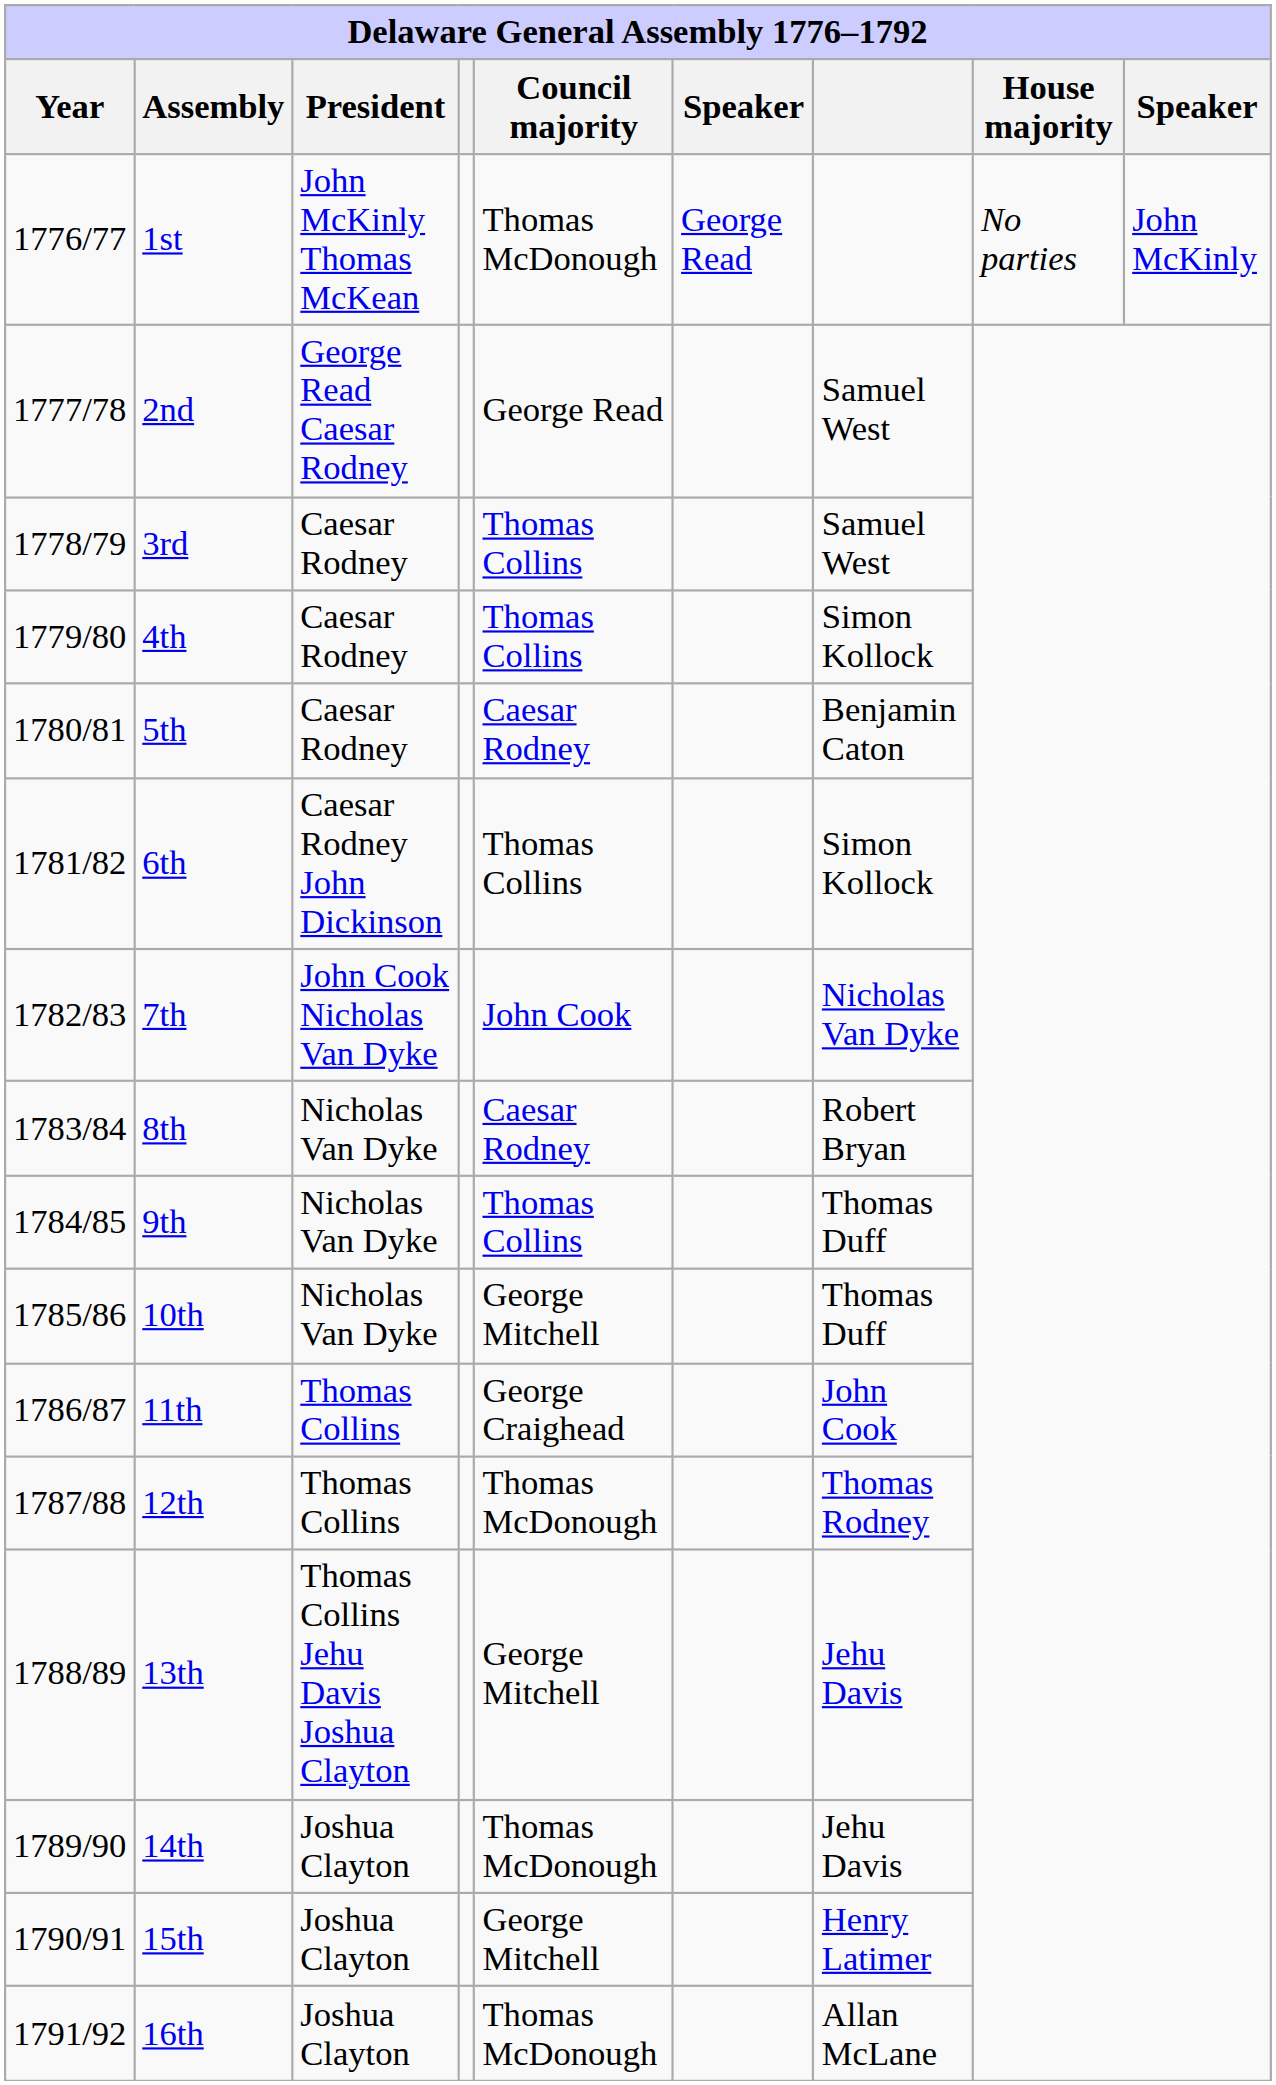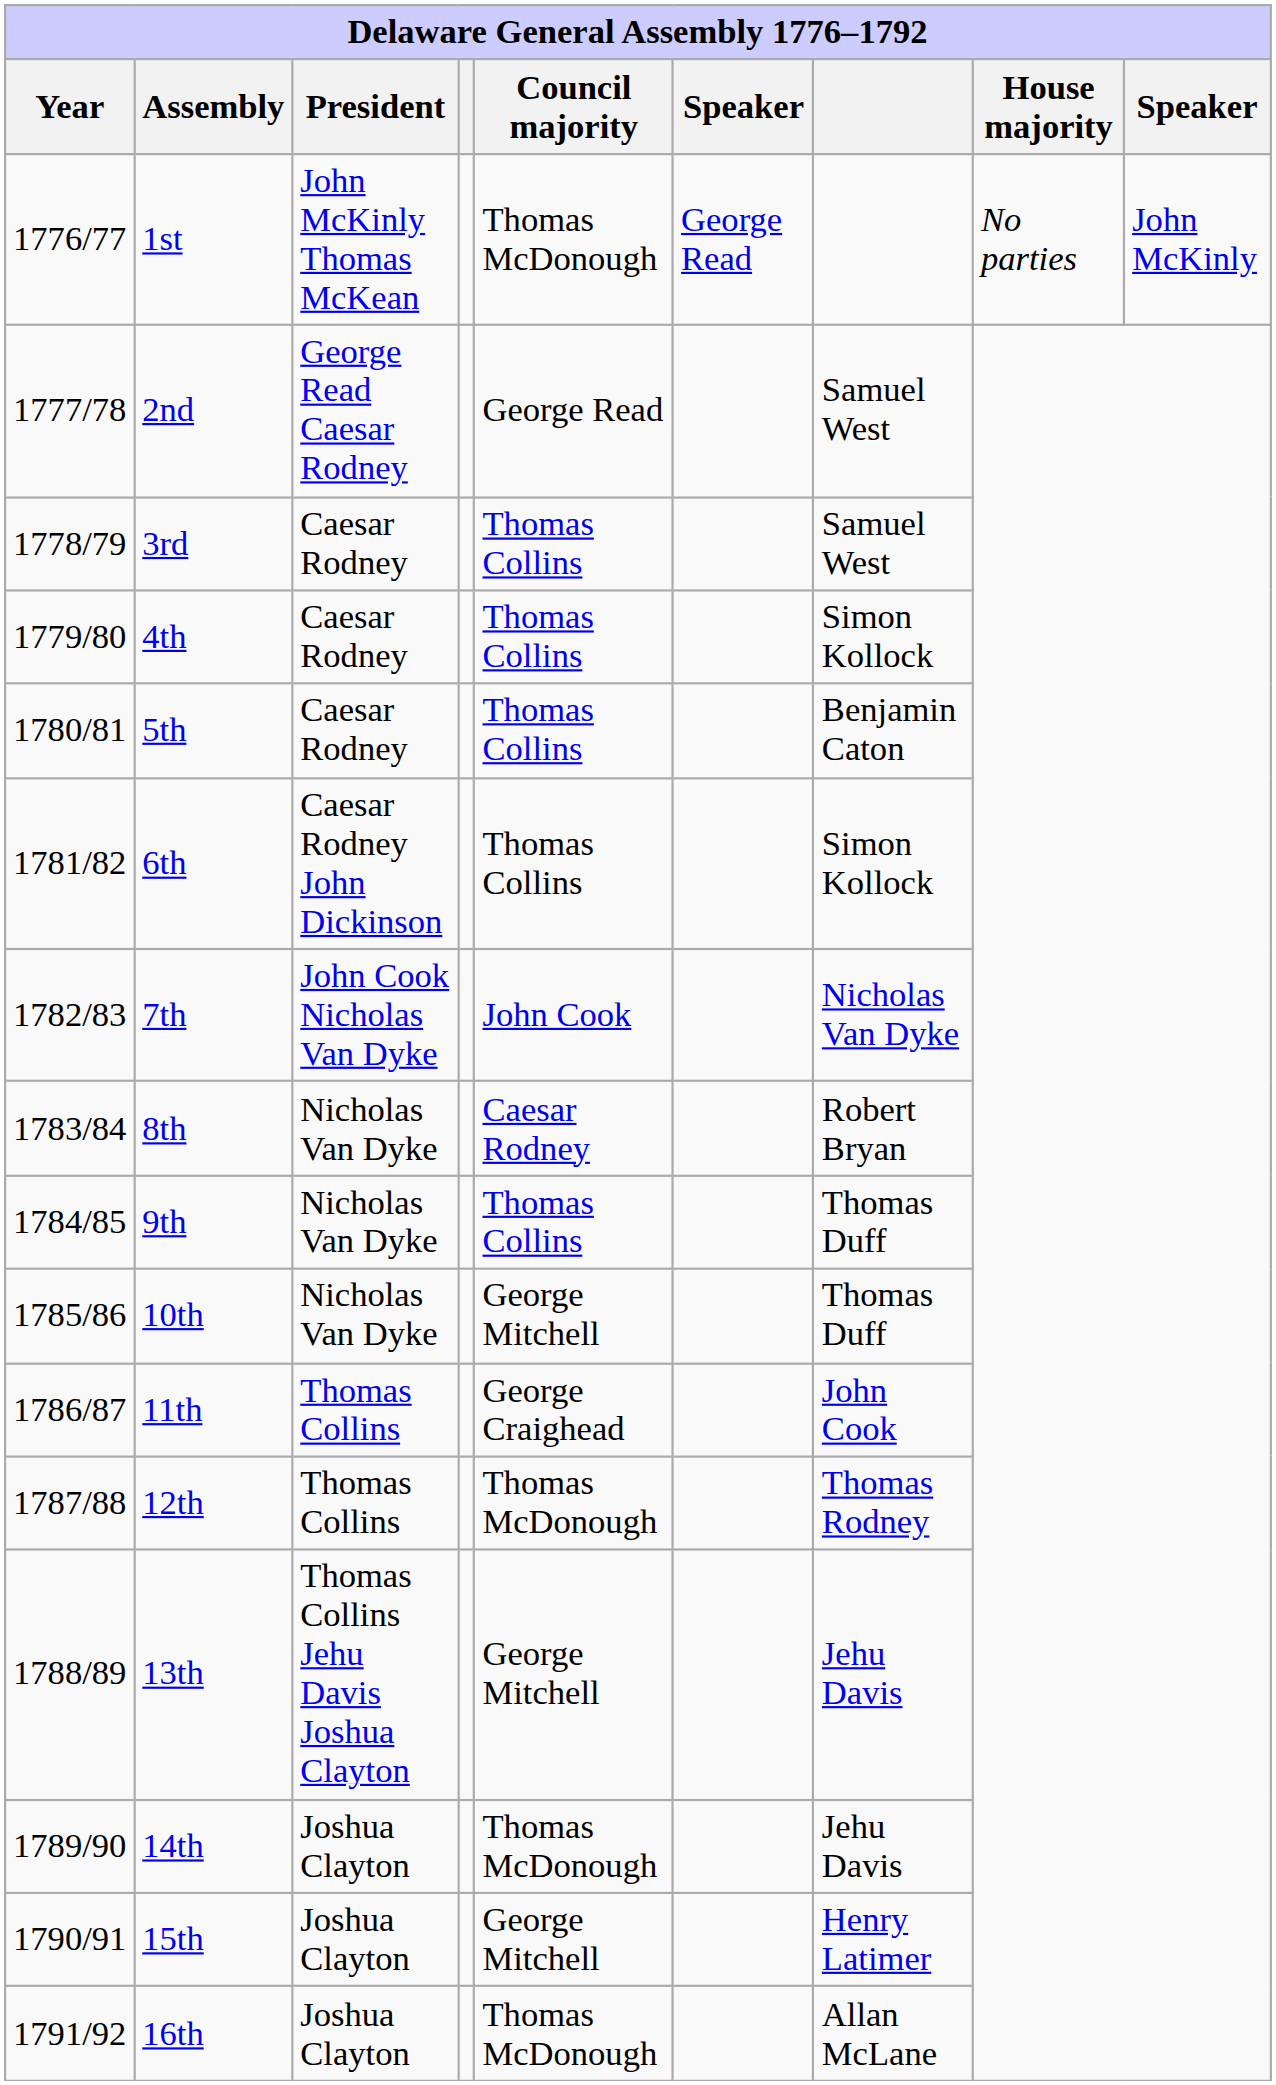5th | Council majority: Caesar Rodney -> Thomas Collins
